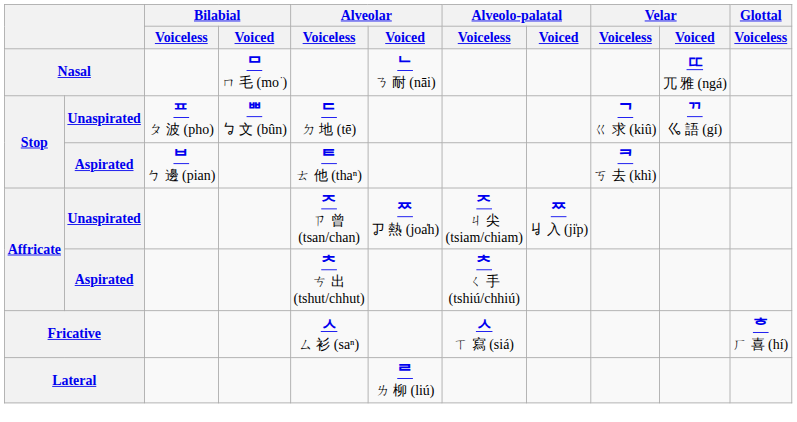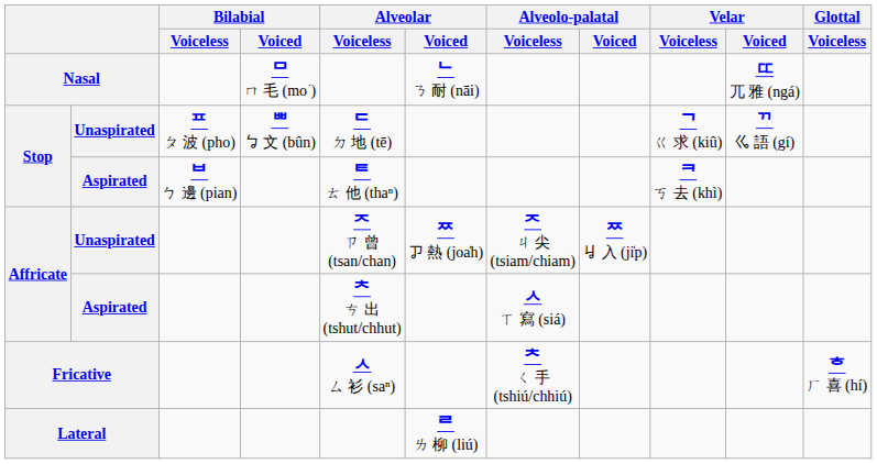Affricate / Aspirated | Alveolo-palatal / Voiceless: ᄎ ㄑ 手 (tshiú/chhiú) -> ㅅ ㄒ 寫 (siá)
Fricative | Alveolo-palatal / Voiceless: ㅅ ㄒ 寫 (siá) -> ᄎ ㄑ 手 (tshiú/chhiú)
